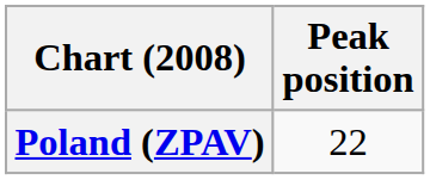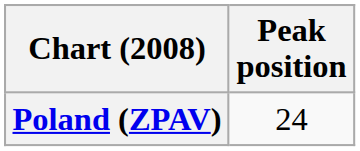Poland (ZPAV) | Peak position: 22 -> 24
